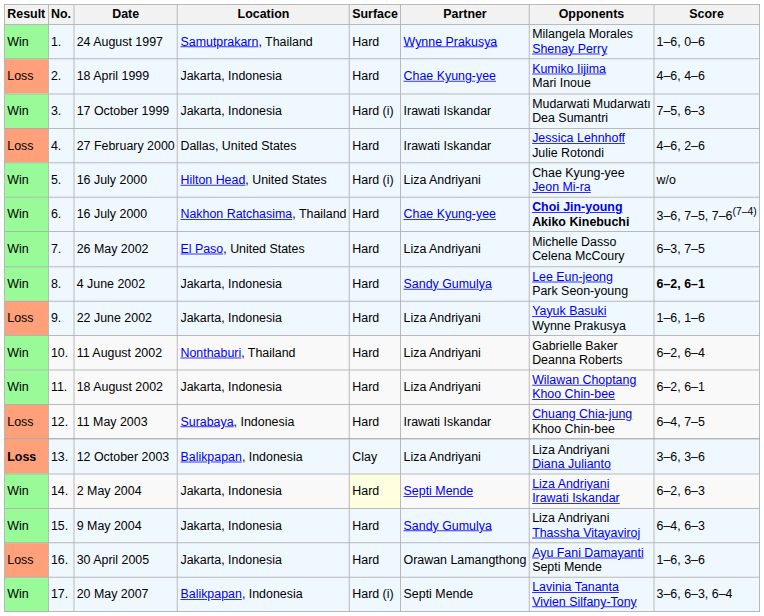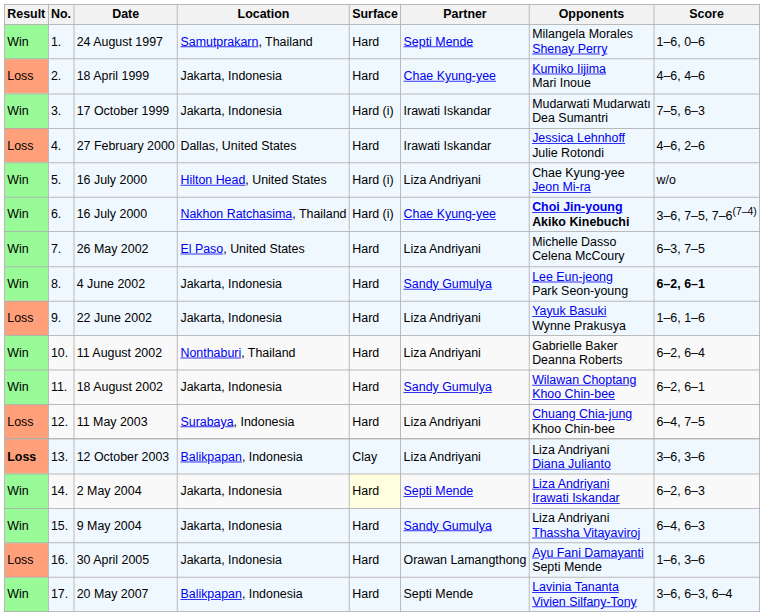24 August 1997 | Partner: Wynne Prakusya -> Septi Mende
6. / 16 July 2000 | Surface: Hard -> Hard (i)
18 August 2002 | Partner: Liza Andriyani -> Sandy Gumulya
11 May 2003 | Partner: Irawati Iskandar -> Liza Andriyani
20 May 2007 | Surface: Hard (i) -> Hard
